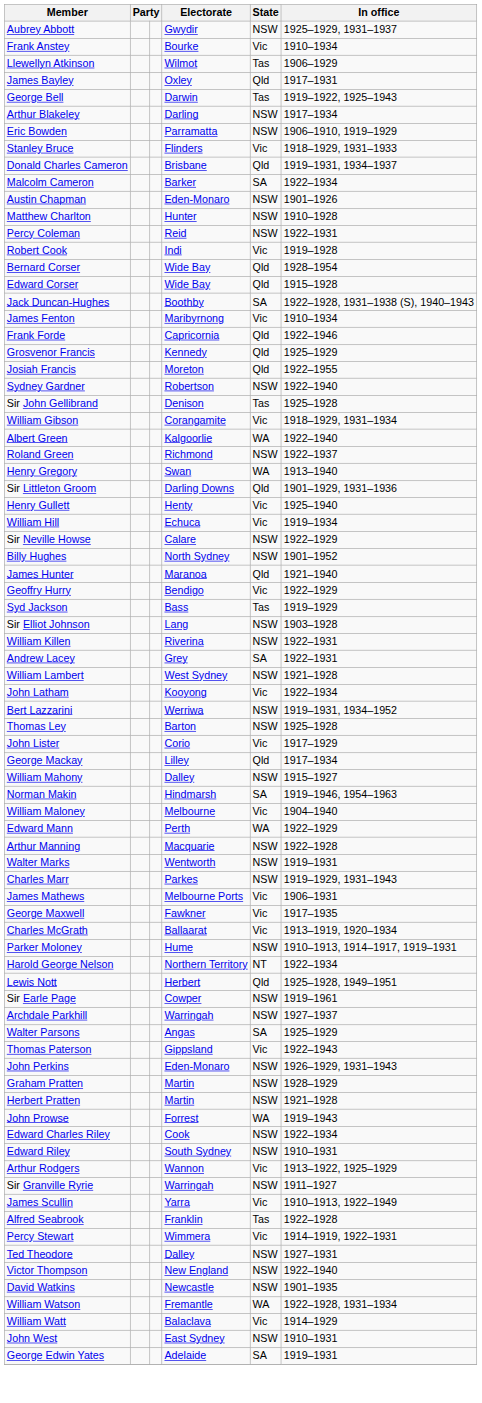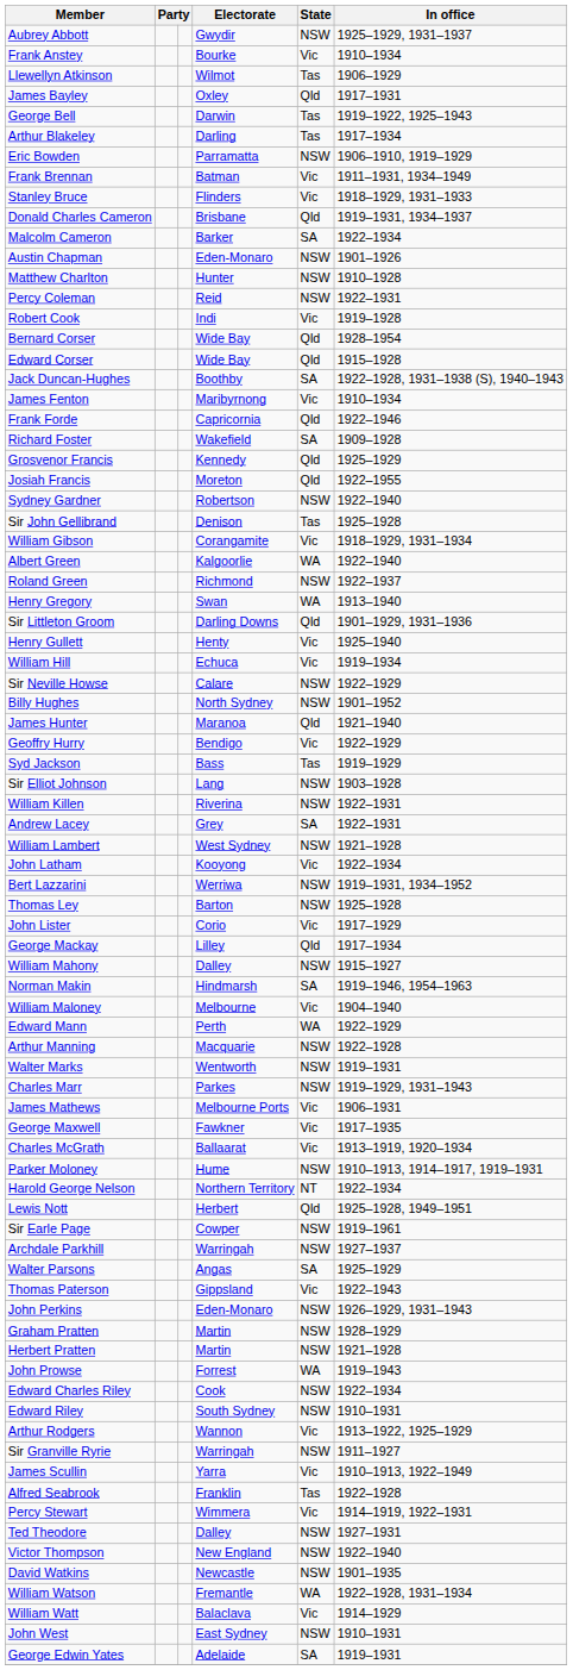Arthur Blakeley | State: NSW -> Tas
+ row: Frank Brennan | Batman | Vic | 1911–1931, 1934–1949
+ row: Richard Foster | Wakefield | SA | 1909–1928
